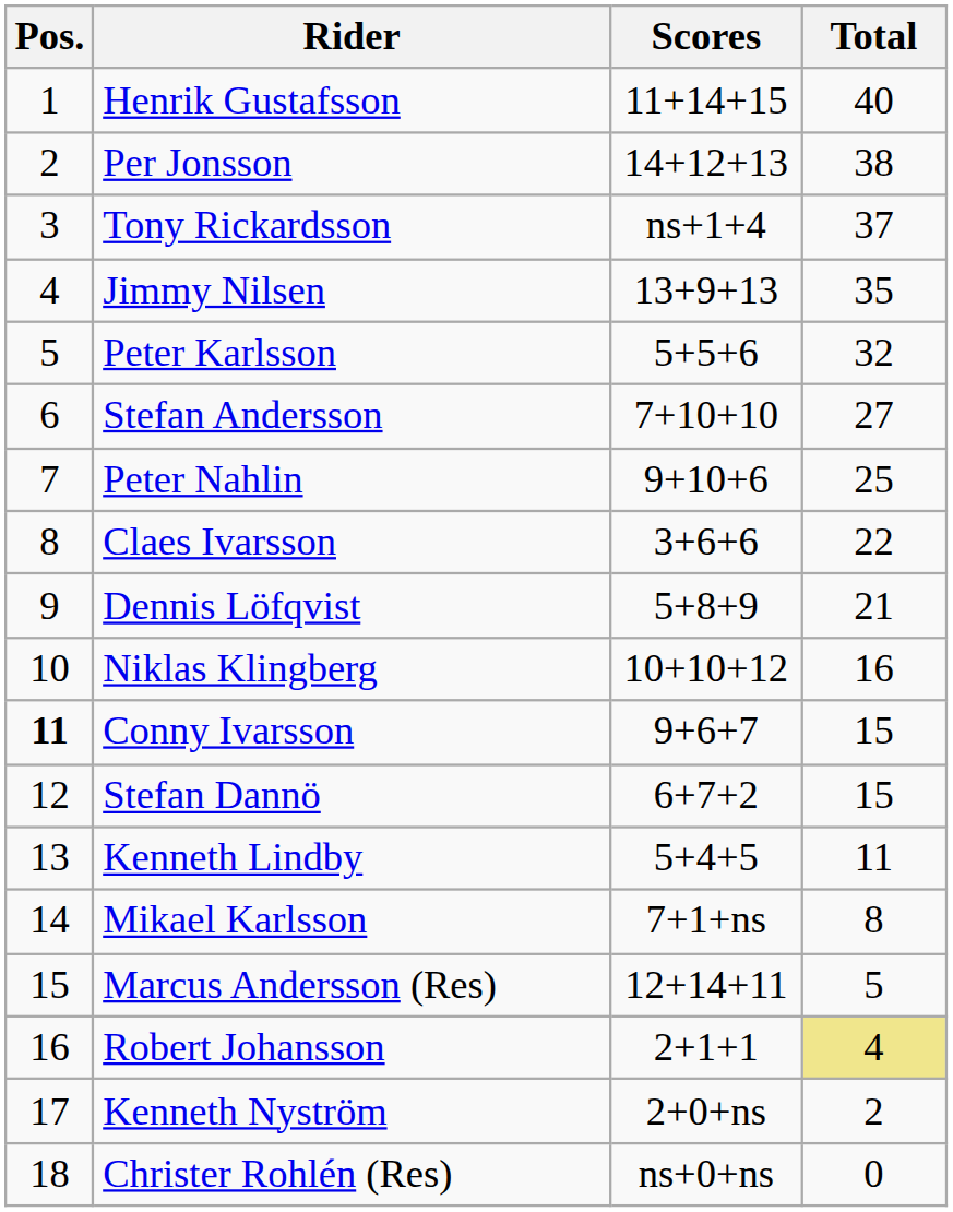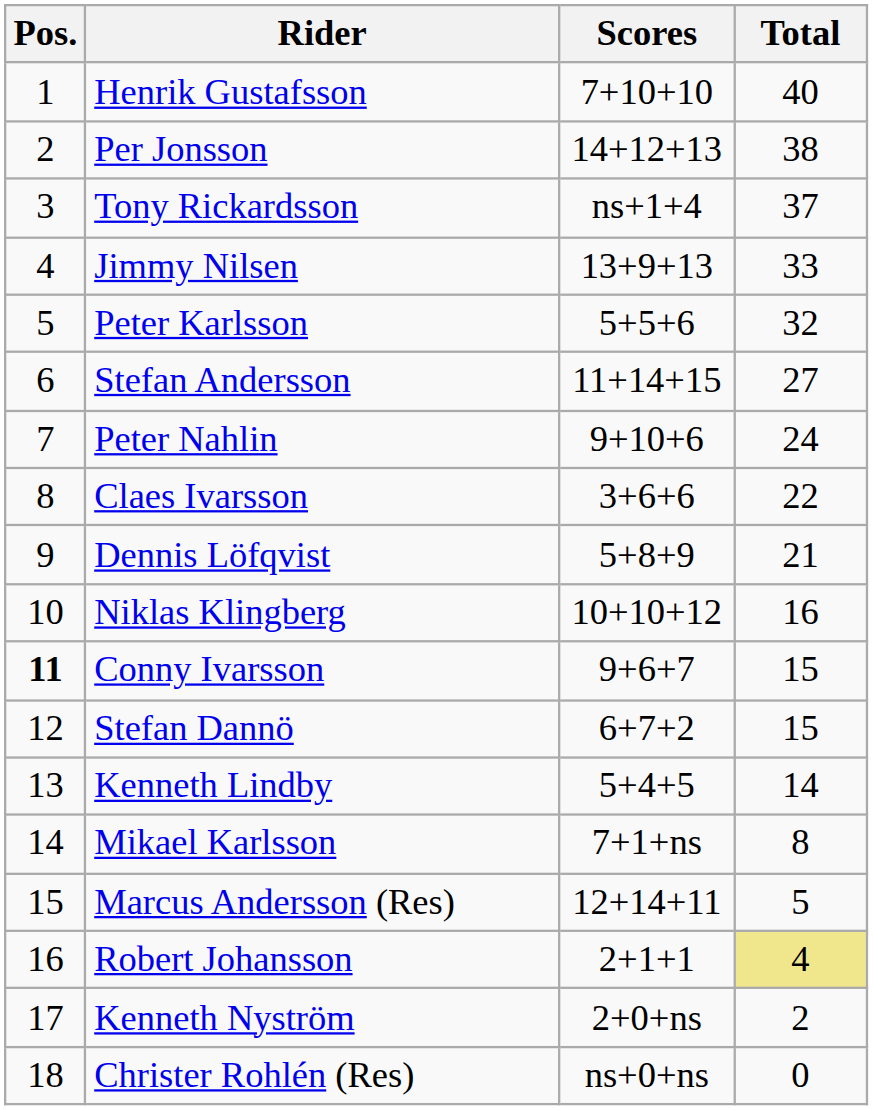Henrik Gustafsson | Scores: 11+14+15 -> 7+10+10
Jimmy Nilsen | Total: 35 -> 33
Stefan Andersson | Scores: 7+10+10 -> 11+14+15
Peter Nahlin | Total: 25 -> 24
Kenneth Lindby | Total: 11 -> 14
